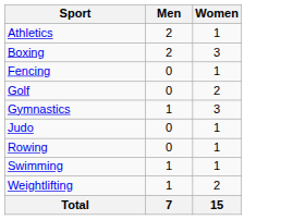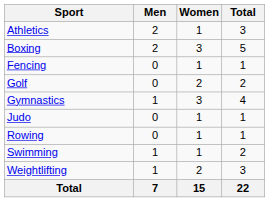+ column: Total | 3 | 5 | 1 | 2 | 4 | 1 | 1 | 2 | 3 | 22
